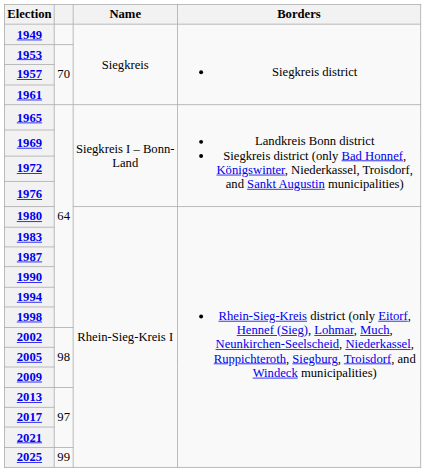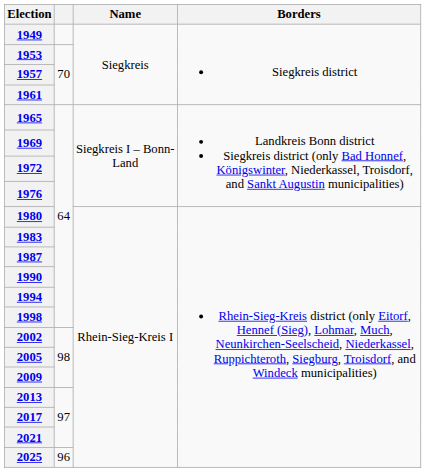2025 | column 2: 99 -> 96
